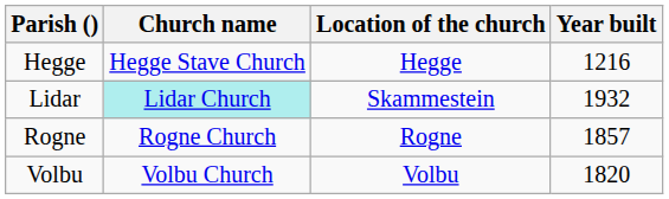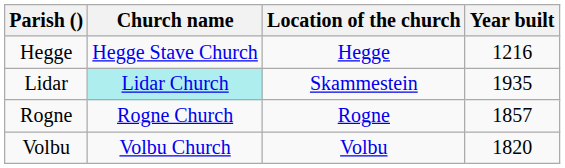Lidar | Year built: 1932 -> 1935
